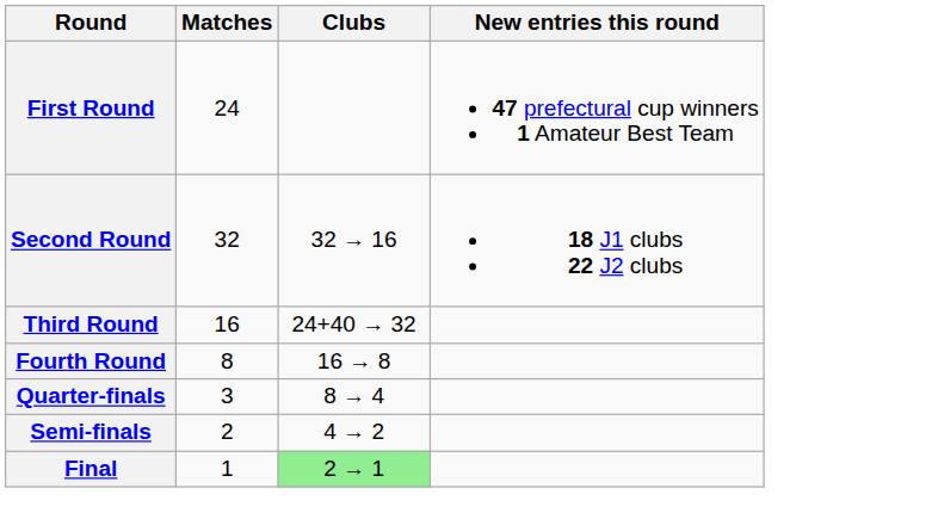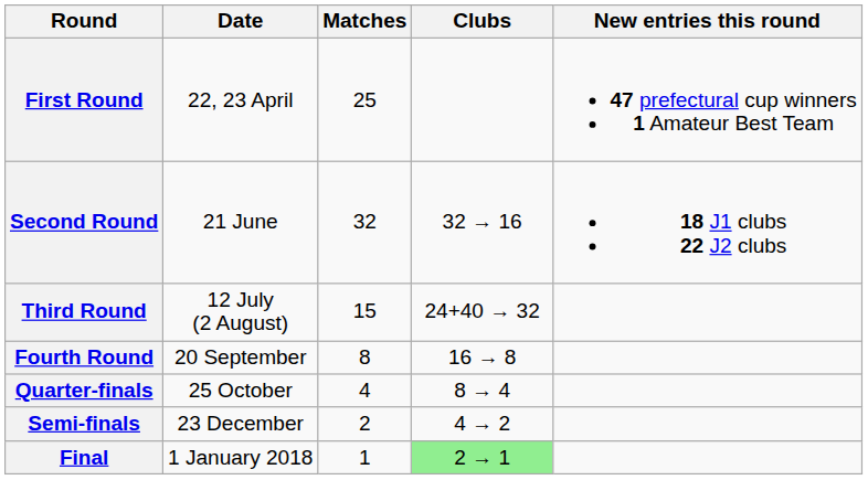+ column: Date | 22, 23 April | 21 June | 12 July (2 August) | 20 September | 25 October | 23 December | 1 January 2018
First Round | Matches: 24 -> 25
Third Round | Matches: 16 -> 15
Quarter-finals | Matches: 3 -> 4
